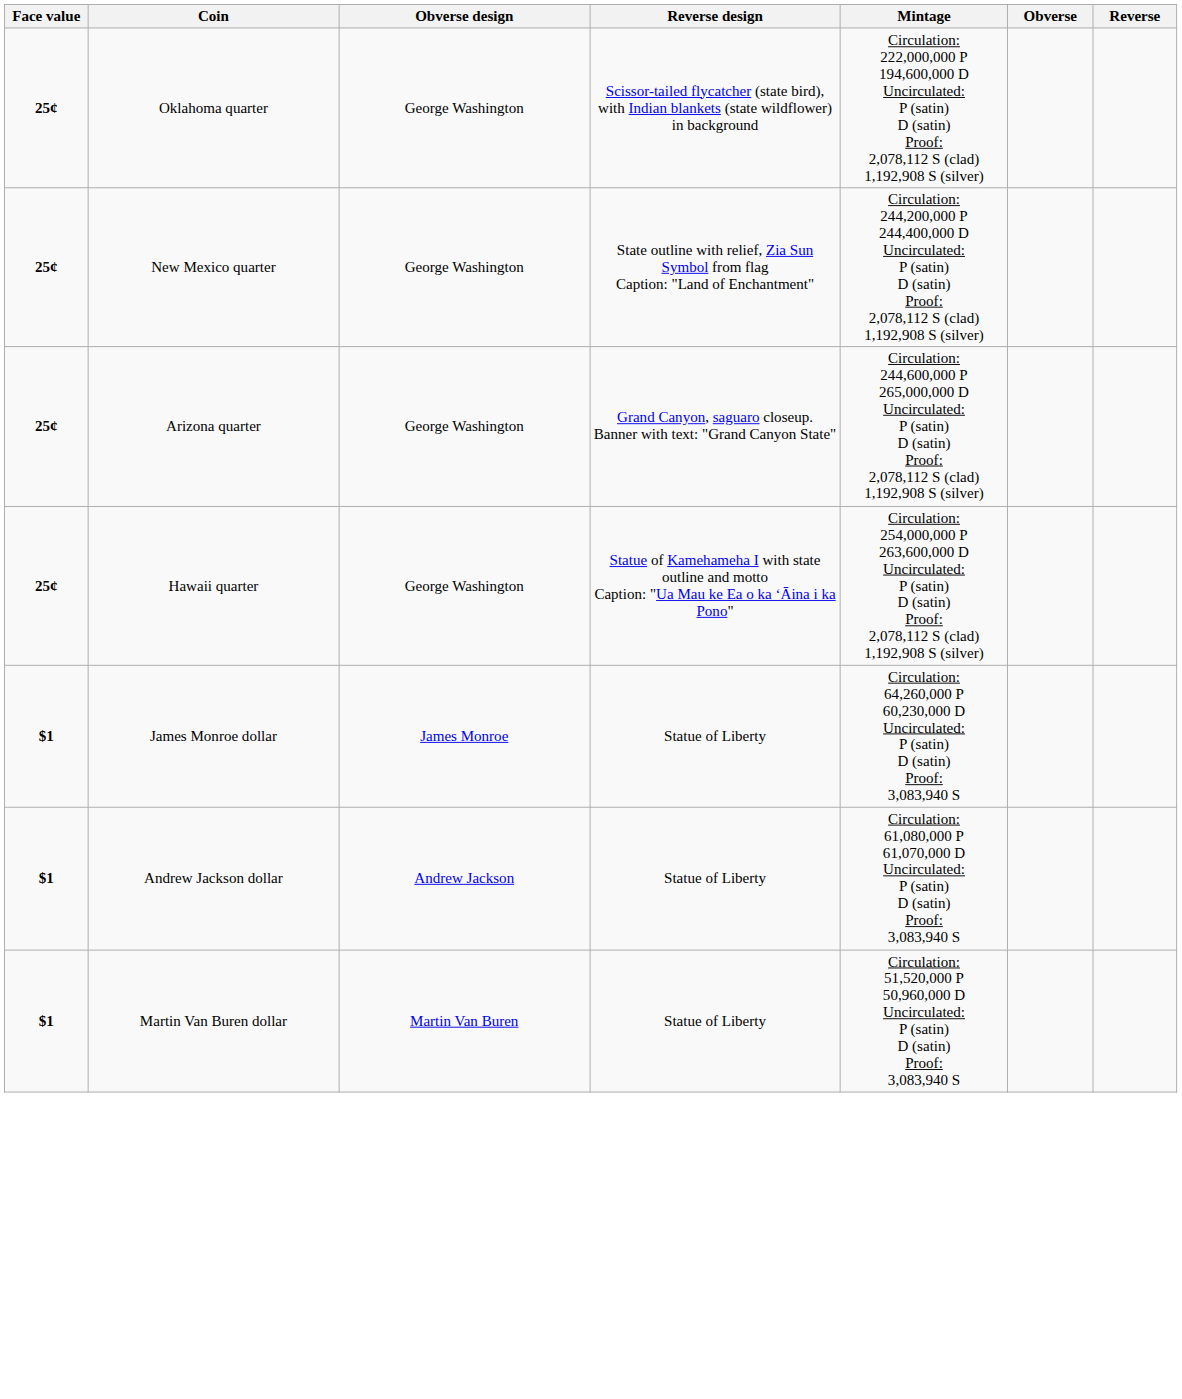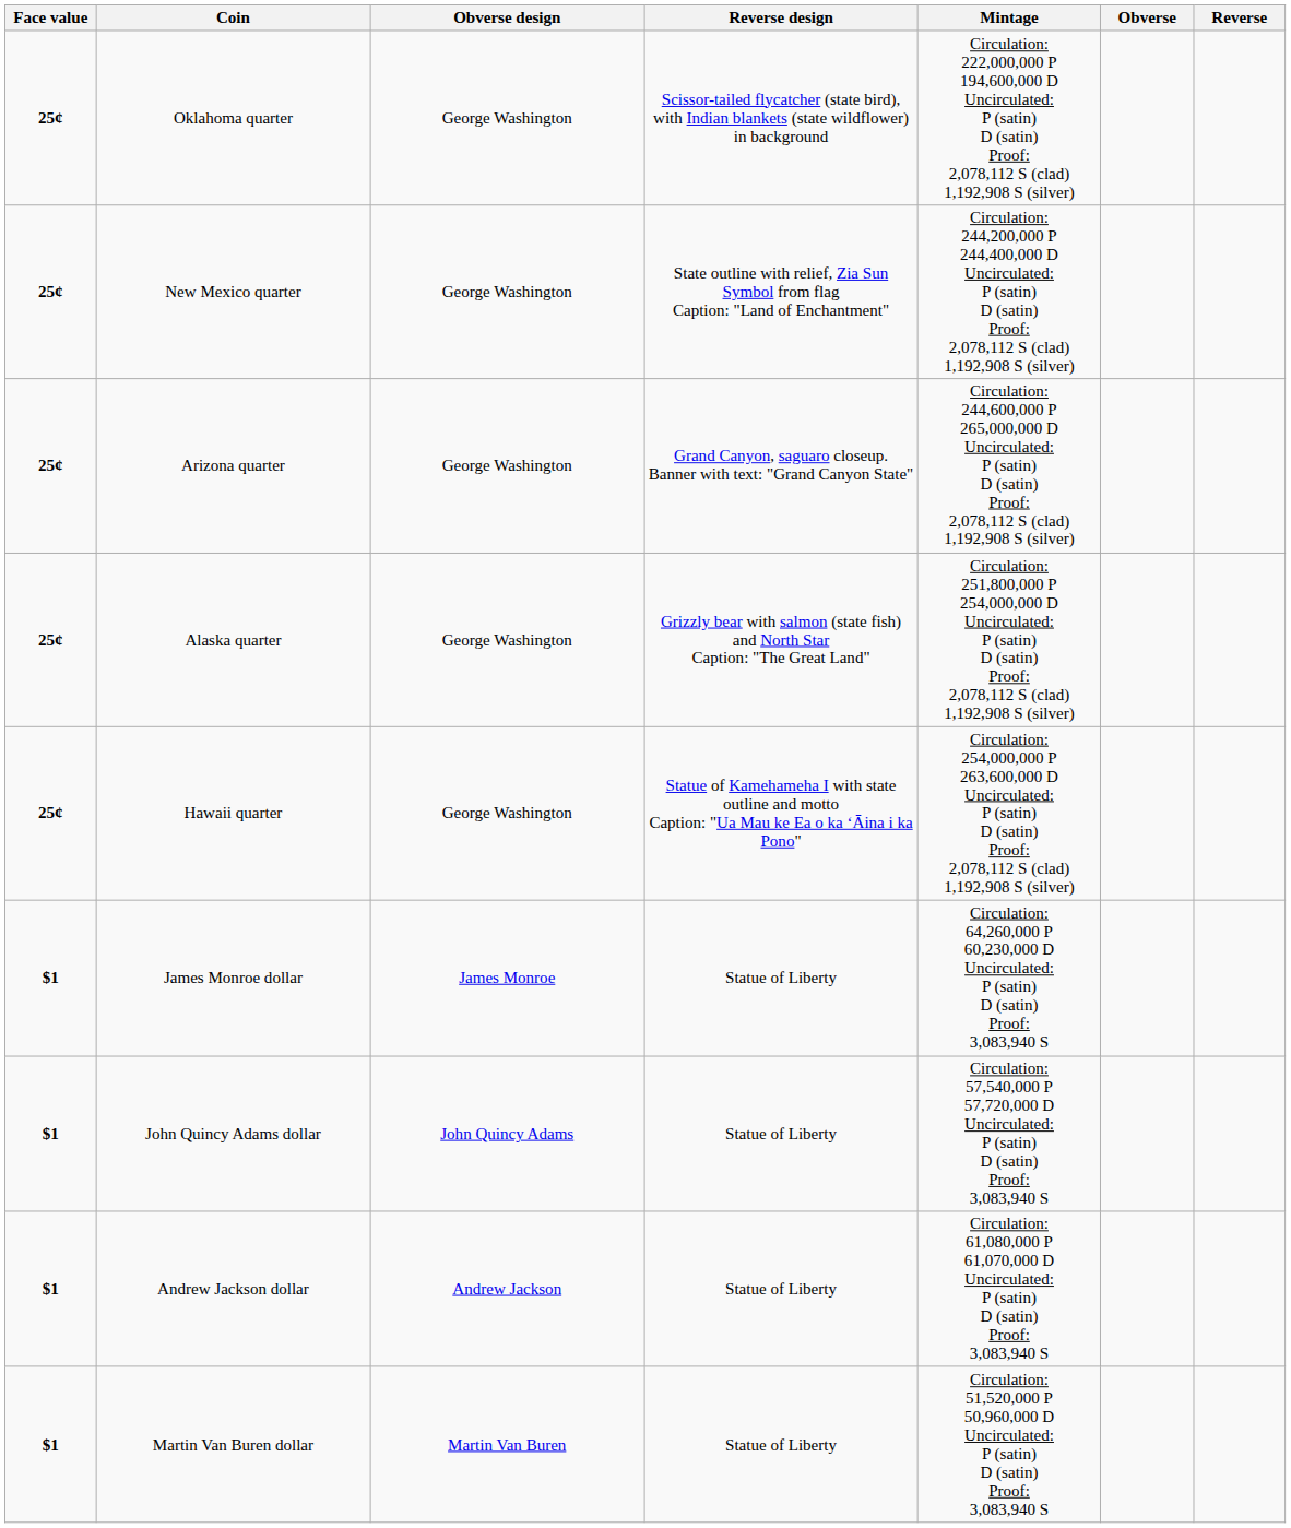+ row: 25¢ | Alaska quarter | George Washington | Grizzly bear with salmon (state fish) and North Star Caption: "The Great Land" | Circulation: 251,800,000 P 254,000,000 D Uncirculated: P (satin) D (satin) Proof: 2,078,112 S (clad) 1,192,908 S (silver)
+ row: $1 | John Quincy Adams dollar | John Quincy Adams | Statue of Liberty | Circulation: 57,540,000 P 57,720,000 D Uncirculated: P (satin) D (satin) Proof: 3,083,940 S
